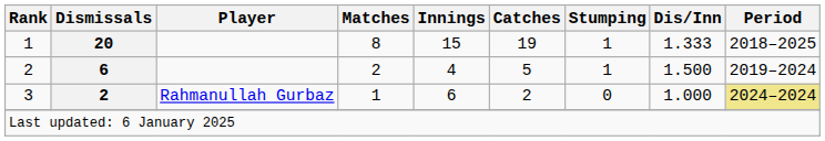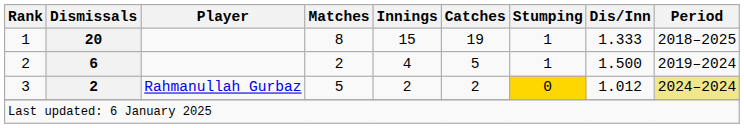3 | Matches: 1 -> 5
3 | Innings: 6 -> 2
3 | Stumping: no background -> gold background
3 | Dis/Inn: 1.000 -> 1.012
